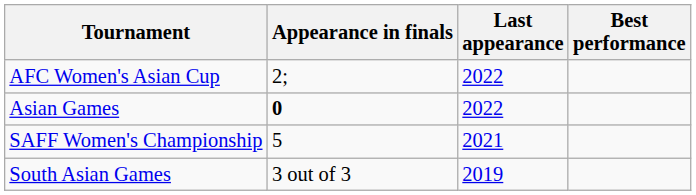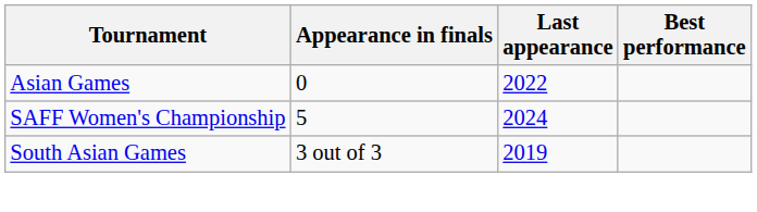- row: AFC Women's Asian Cup | 2; | 2022
Asian Games | Appearance in finals: bold -> normal
SAFF Women's Championship | Last appearance: 2021 -> 2024
